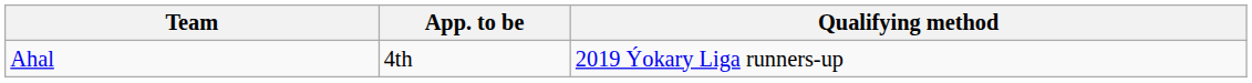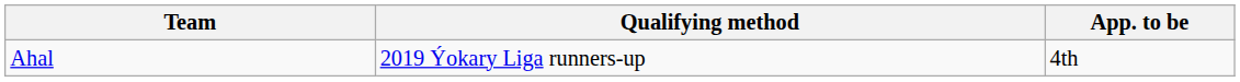columns swapped: Qualifying method <-> App. to be
